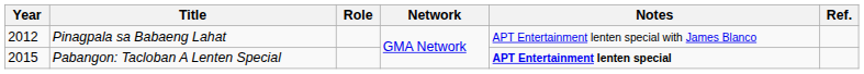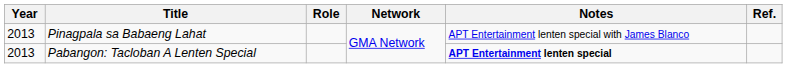Pinagpala sa Babaeng Lahat | Year: 2012 -> 2013
Pabangon: Tacloban A Lenten Special | Year: 2015 -> 2013
